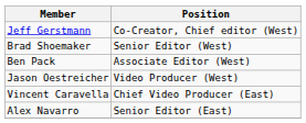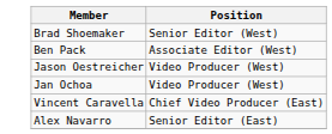- row: Jeff Gerstmann | Co-Creator, Chief editor (West)
+ row: Jan Ochoa | Video Producer (West)
